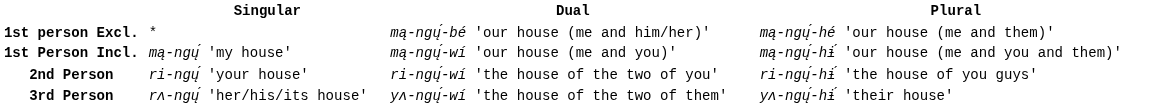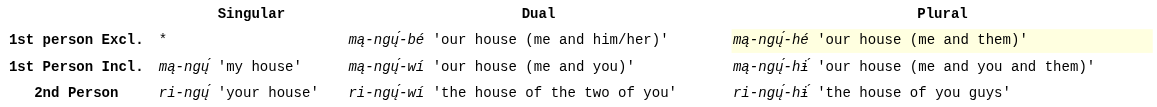1st person Excl. | Plural: no background -> lightyellow background
- row: 3rd Person | rʌ-ngų́ 'her/his/its house' | yʌ-ngų́-wí 'the house of the two of them' | yʌ-ngų́-hɨ́ 'their house'
